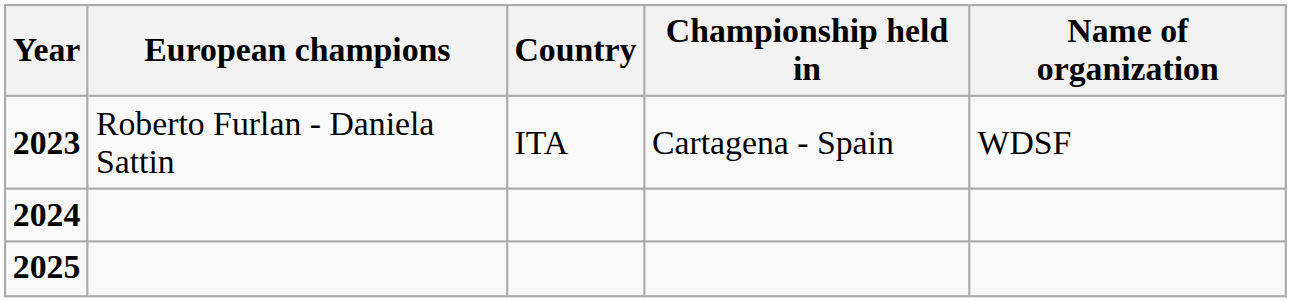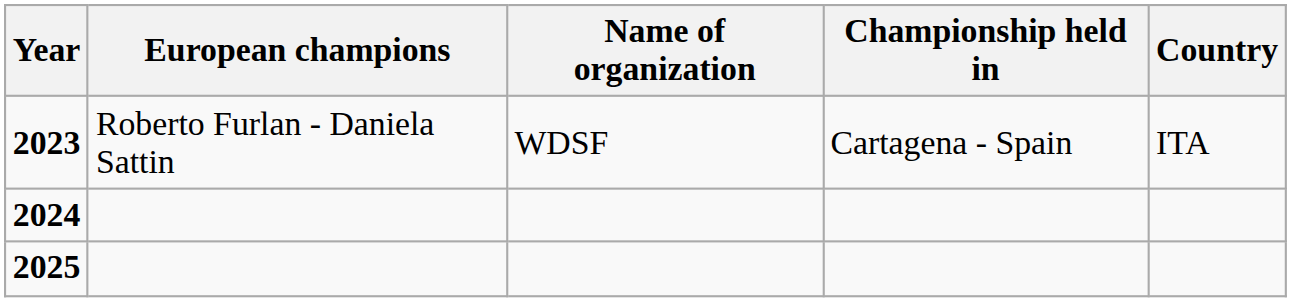columns swapped: Country <-> Name of organization
